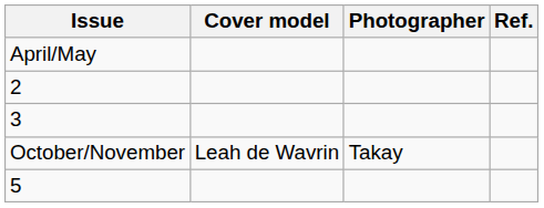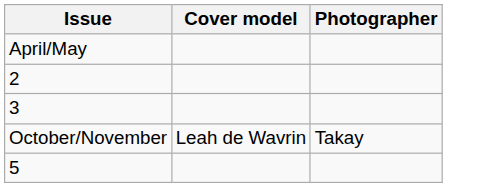- column: Ref.
